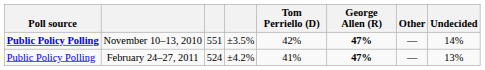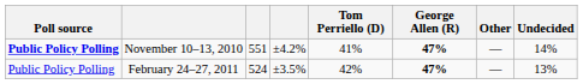November 10–13, 2010 | column 4: ±3.5% -> ±4.2%
November 10–13, 2010 | Tom Perriello (D): 42% -> 41%
February 24–27, 2011 | column 4: ±4.2% -> ±3.5%
February 24–27, 2011 | Tom Perriello (D): 41% -> 42%
